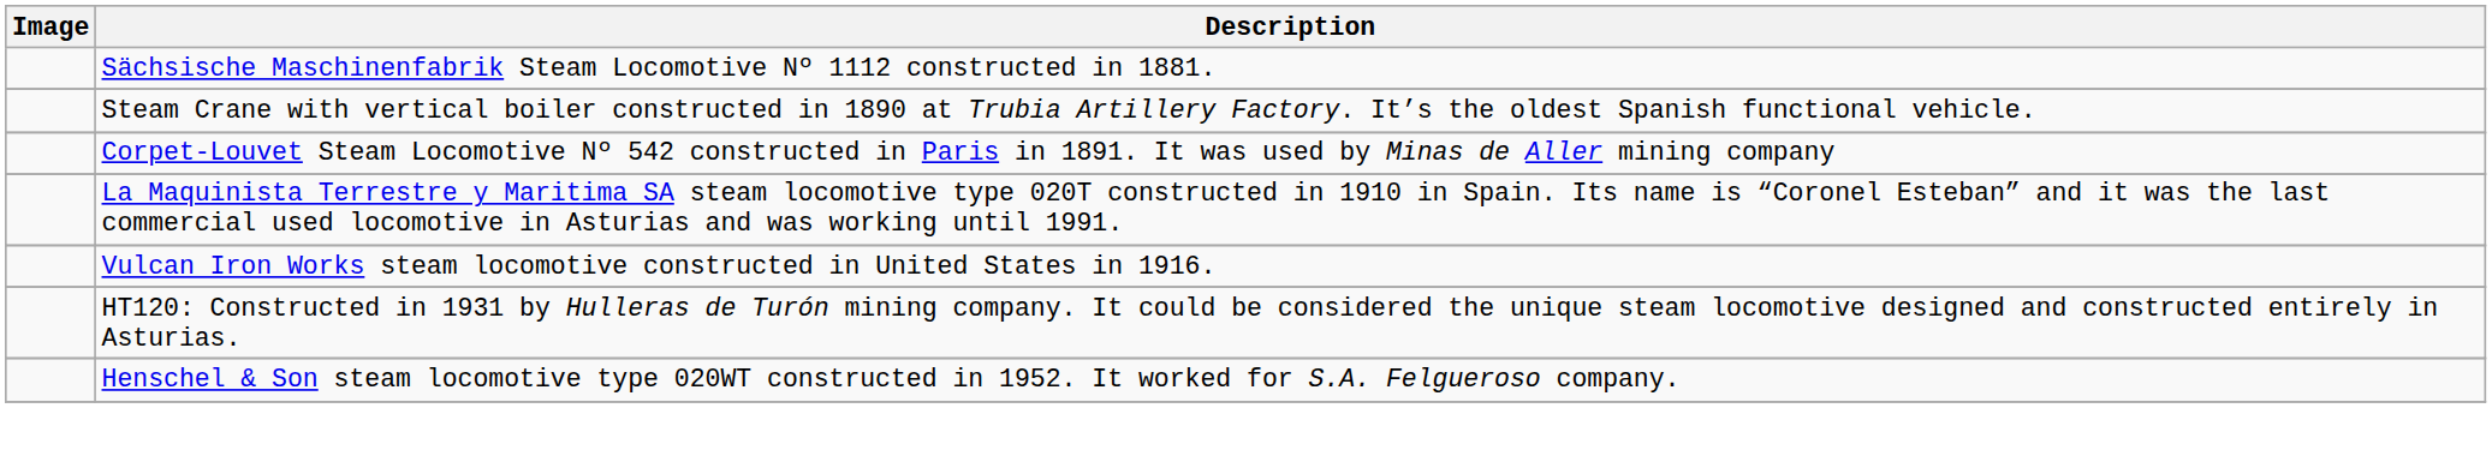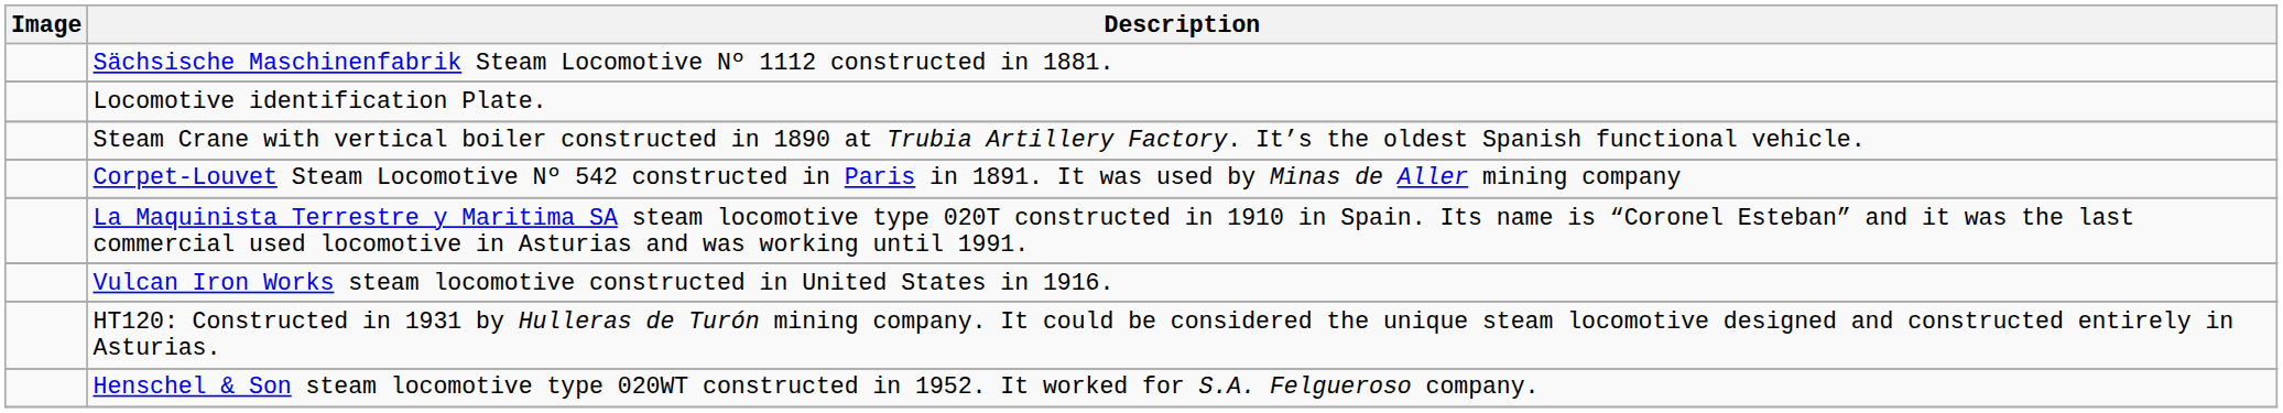+ row: Locomotive identification Plate.
